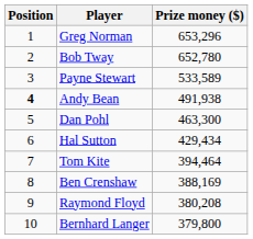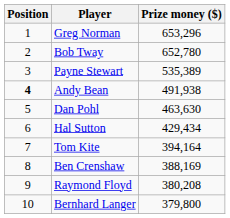Payne Stewart | Prize money ($): 533,589 -> 535,389
Dan Pohl | Prize money ($): 463,300 -> 463,630
Tom Kite | Prize money ($): 394,464 -> 394,164
